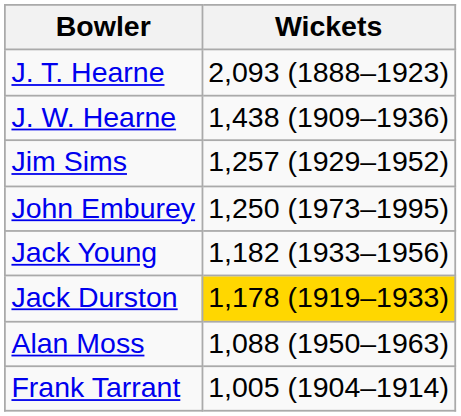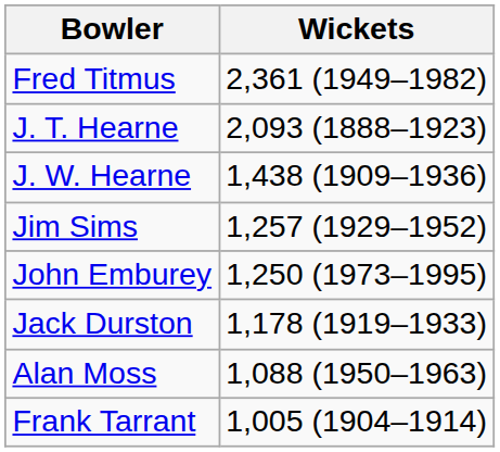+ row: Fred Titmus | 2,361 (1949–1982)
- row: Jack Young | 1,182 (1933–1956)
Jack Durston | Wickets: gold background -> no background
